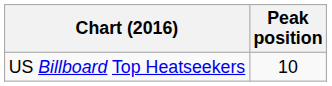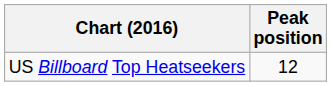US Billboard Top Heatseekers | Peak position: 10 -> 12
